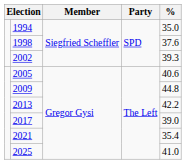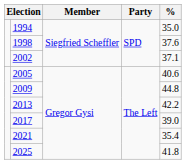2002 | %: 39.3 -> 37.1
2025 | %: 41.0 -> 41.8
